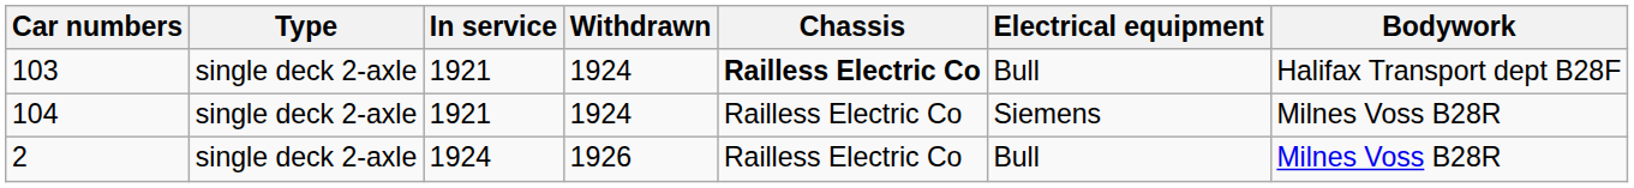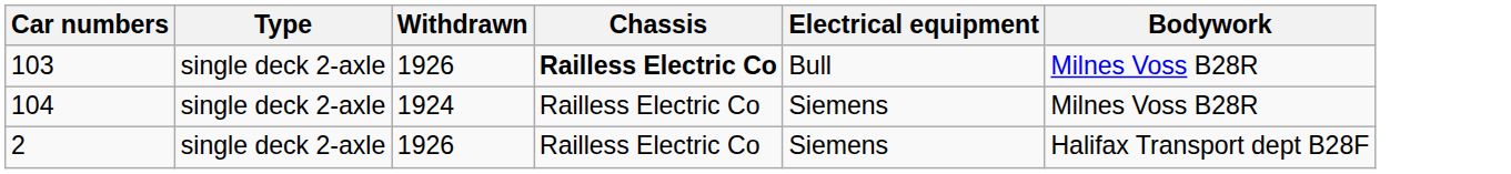- column: In service | 1921 | 1921 | 1924
103 | Withdrawn: 1924 -> 1926
103 | Bodywork: Halifax Transport dept B28F -> Milnes Voss B28R
2 | Electrical equipment: Bull -> Siemens
2 | Bodywork: Milnes Voss B28R -> Halifax Transport dept B28F
